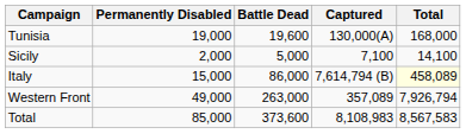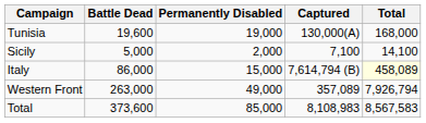columns swapped: Battle Dead <-> Permanently Disabled
